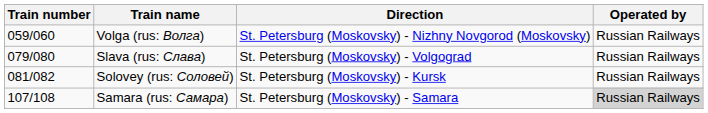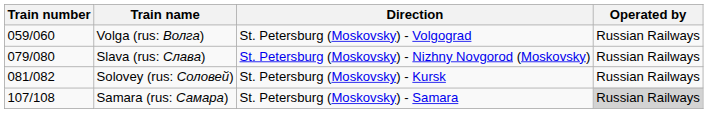Volga (rus: Волга) | Direction: St. Petersburg (Moskovsky) - Nizhny Novgorod (Moskovsky) -> St. Petersburg (Moskovsky) - Volgograd
Slava (rus: Слава) | Direction: St. Petersburg (Moskovsky) - Volgograd -> St. Petersburg (Moskovsky) - Nizhny Novgorod (Moskovsky)
